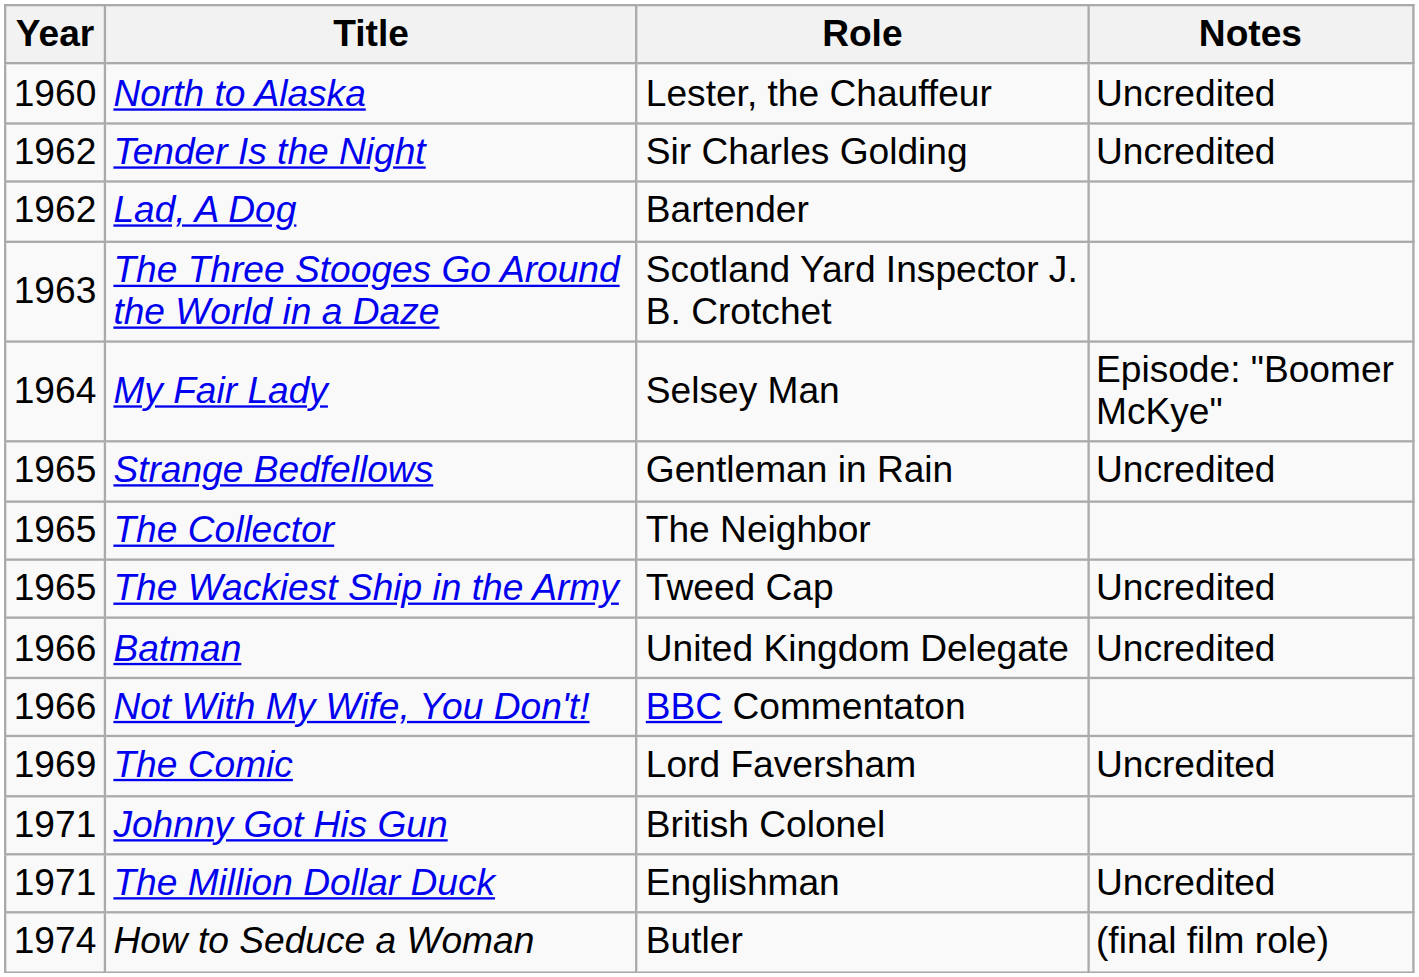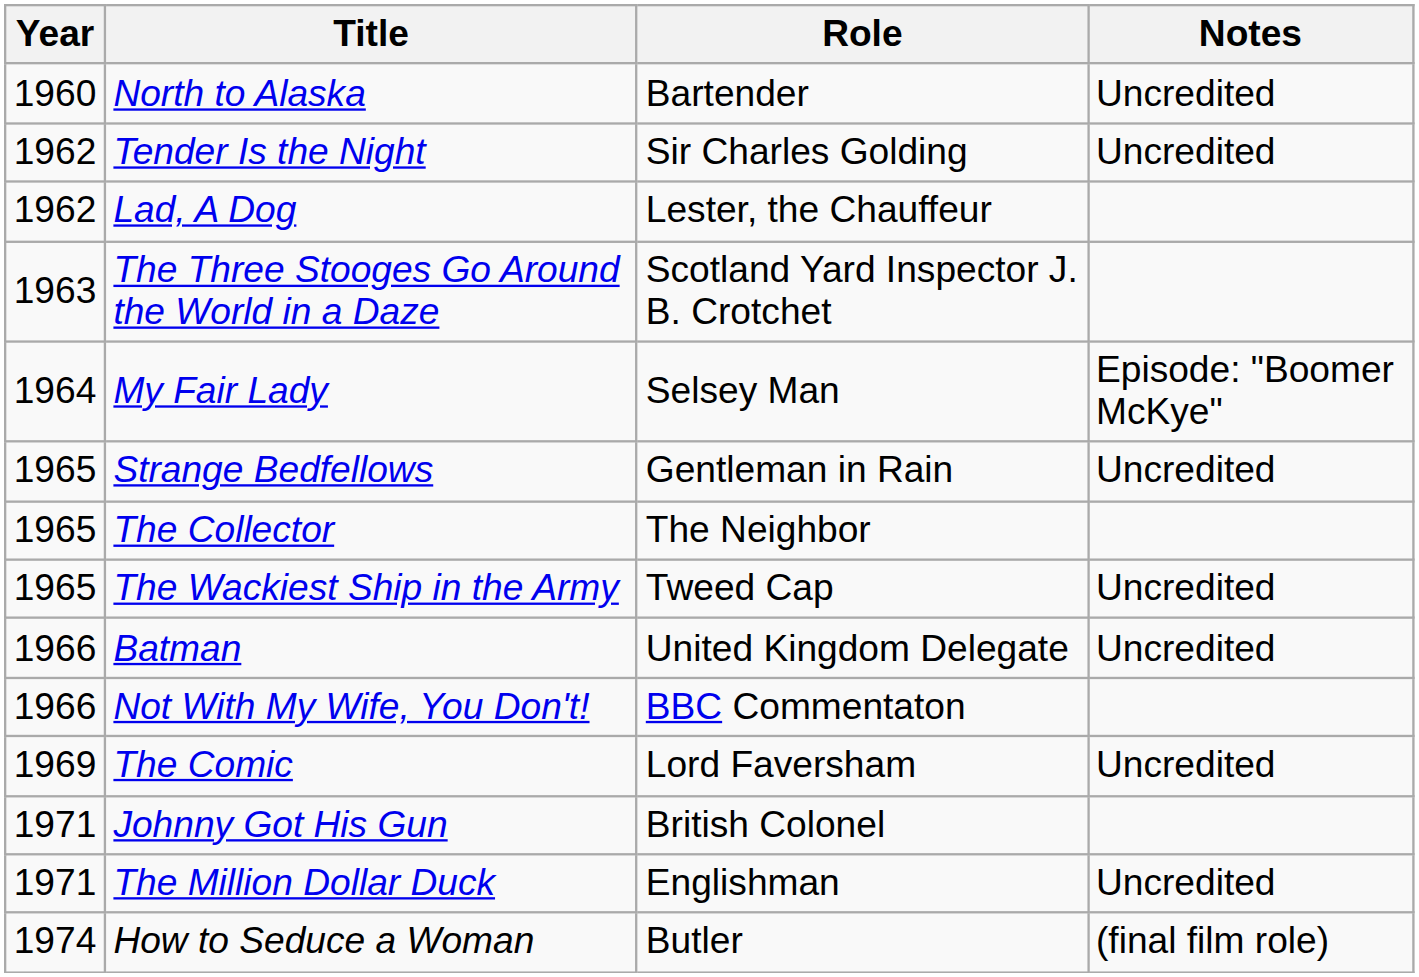North to Alaska | Role: Lester, the Chauffeur -> Bartender
Lad, A Dog | Role: Bartender -> Lester, the Chauffeur
